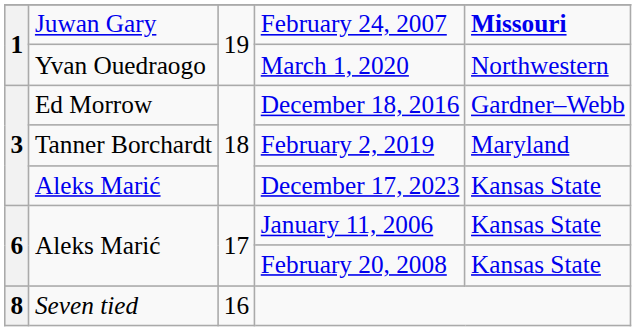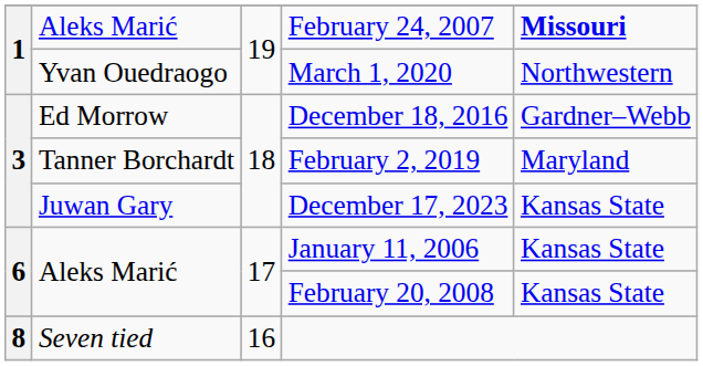February 24, 2007 | column 2: Juwan Gary -> Aleks Marić
December 17, 2023 | column 2: Aleks Marić -> Juwan Gary
